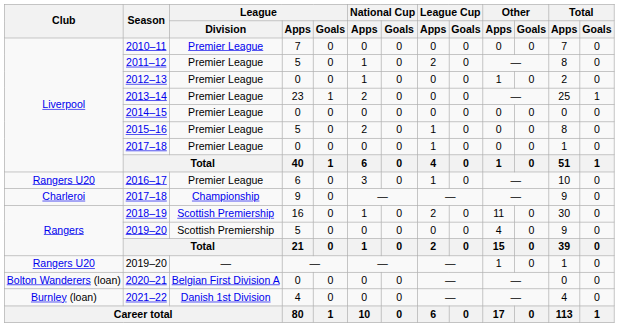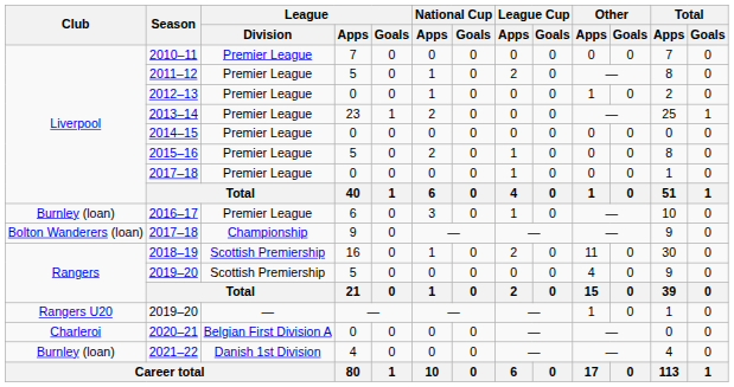2016–17 | Club: Rangers U20 -> Burnley (loan)
2017–18 / 9 | Club: Charleroi -> Bolton Wanderers (loan)
2020–21 | Club: Bolton Wanderers (loan) -> Charleroi
